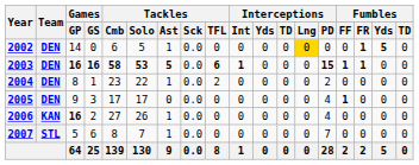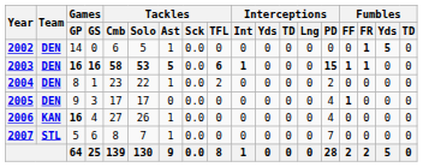2002 | Interceptions / Lng: gold background -> no background
2006 | Games / GS: 2 -> 4
